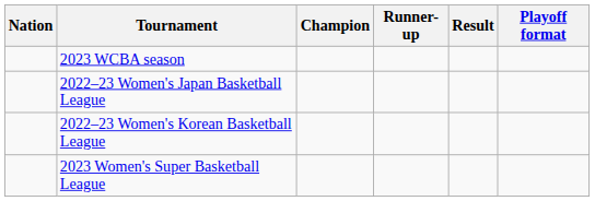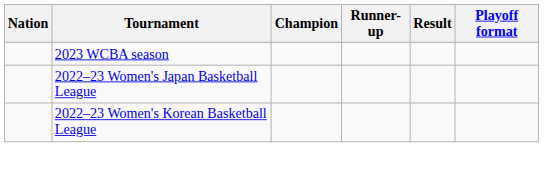- row: 2023 Women's Super Basketball League
